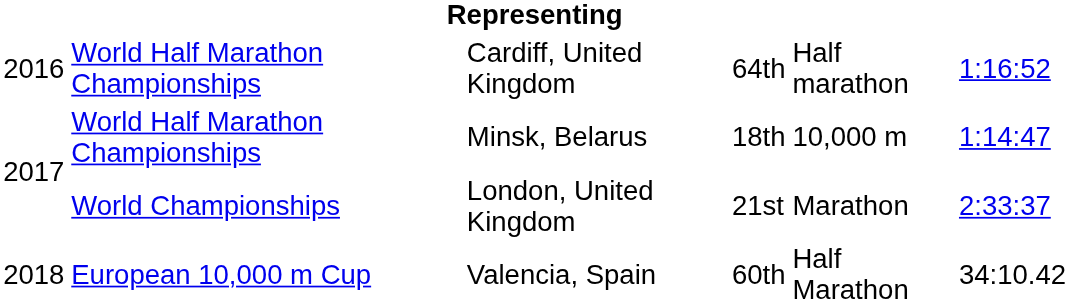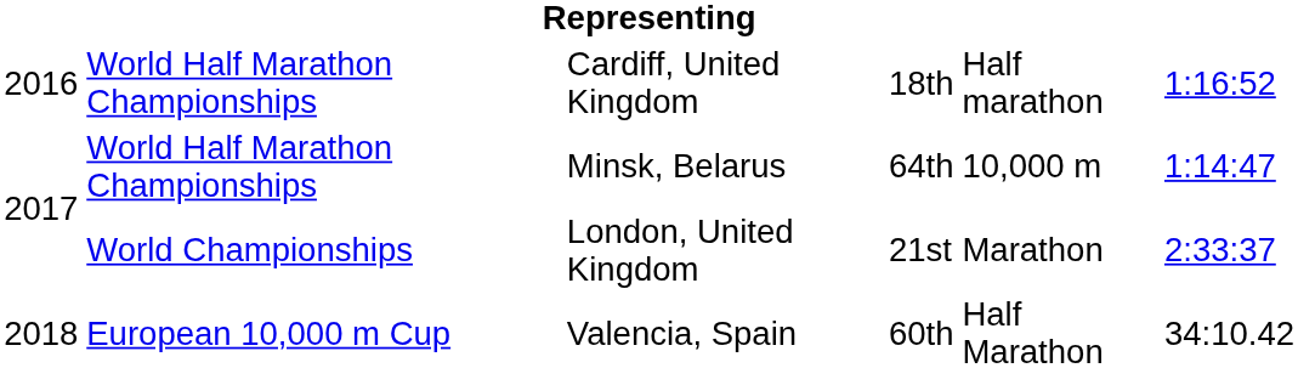Cardiff, United Kingdom | column 4: 64th -> 18th
Minsk, Belarus | column 4: 18th -> 64th
